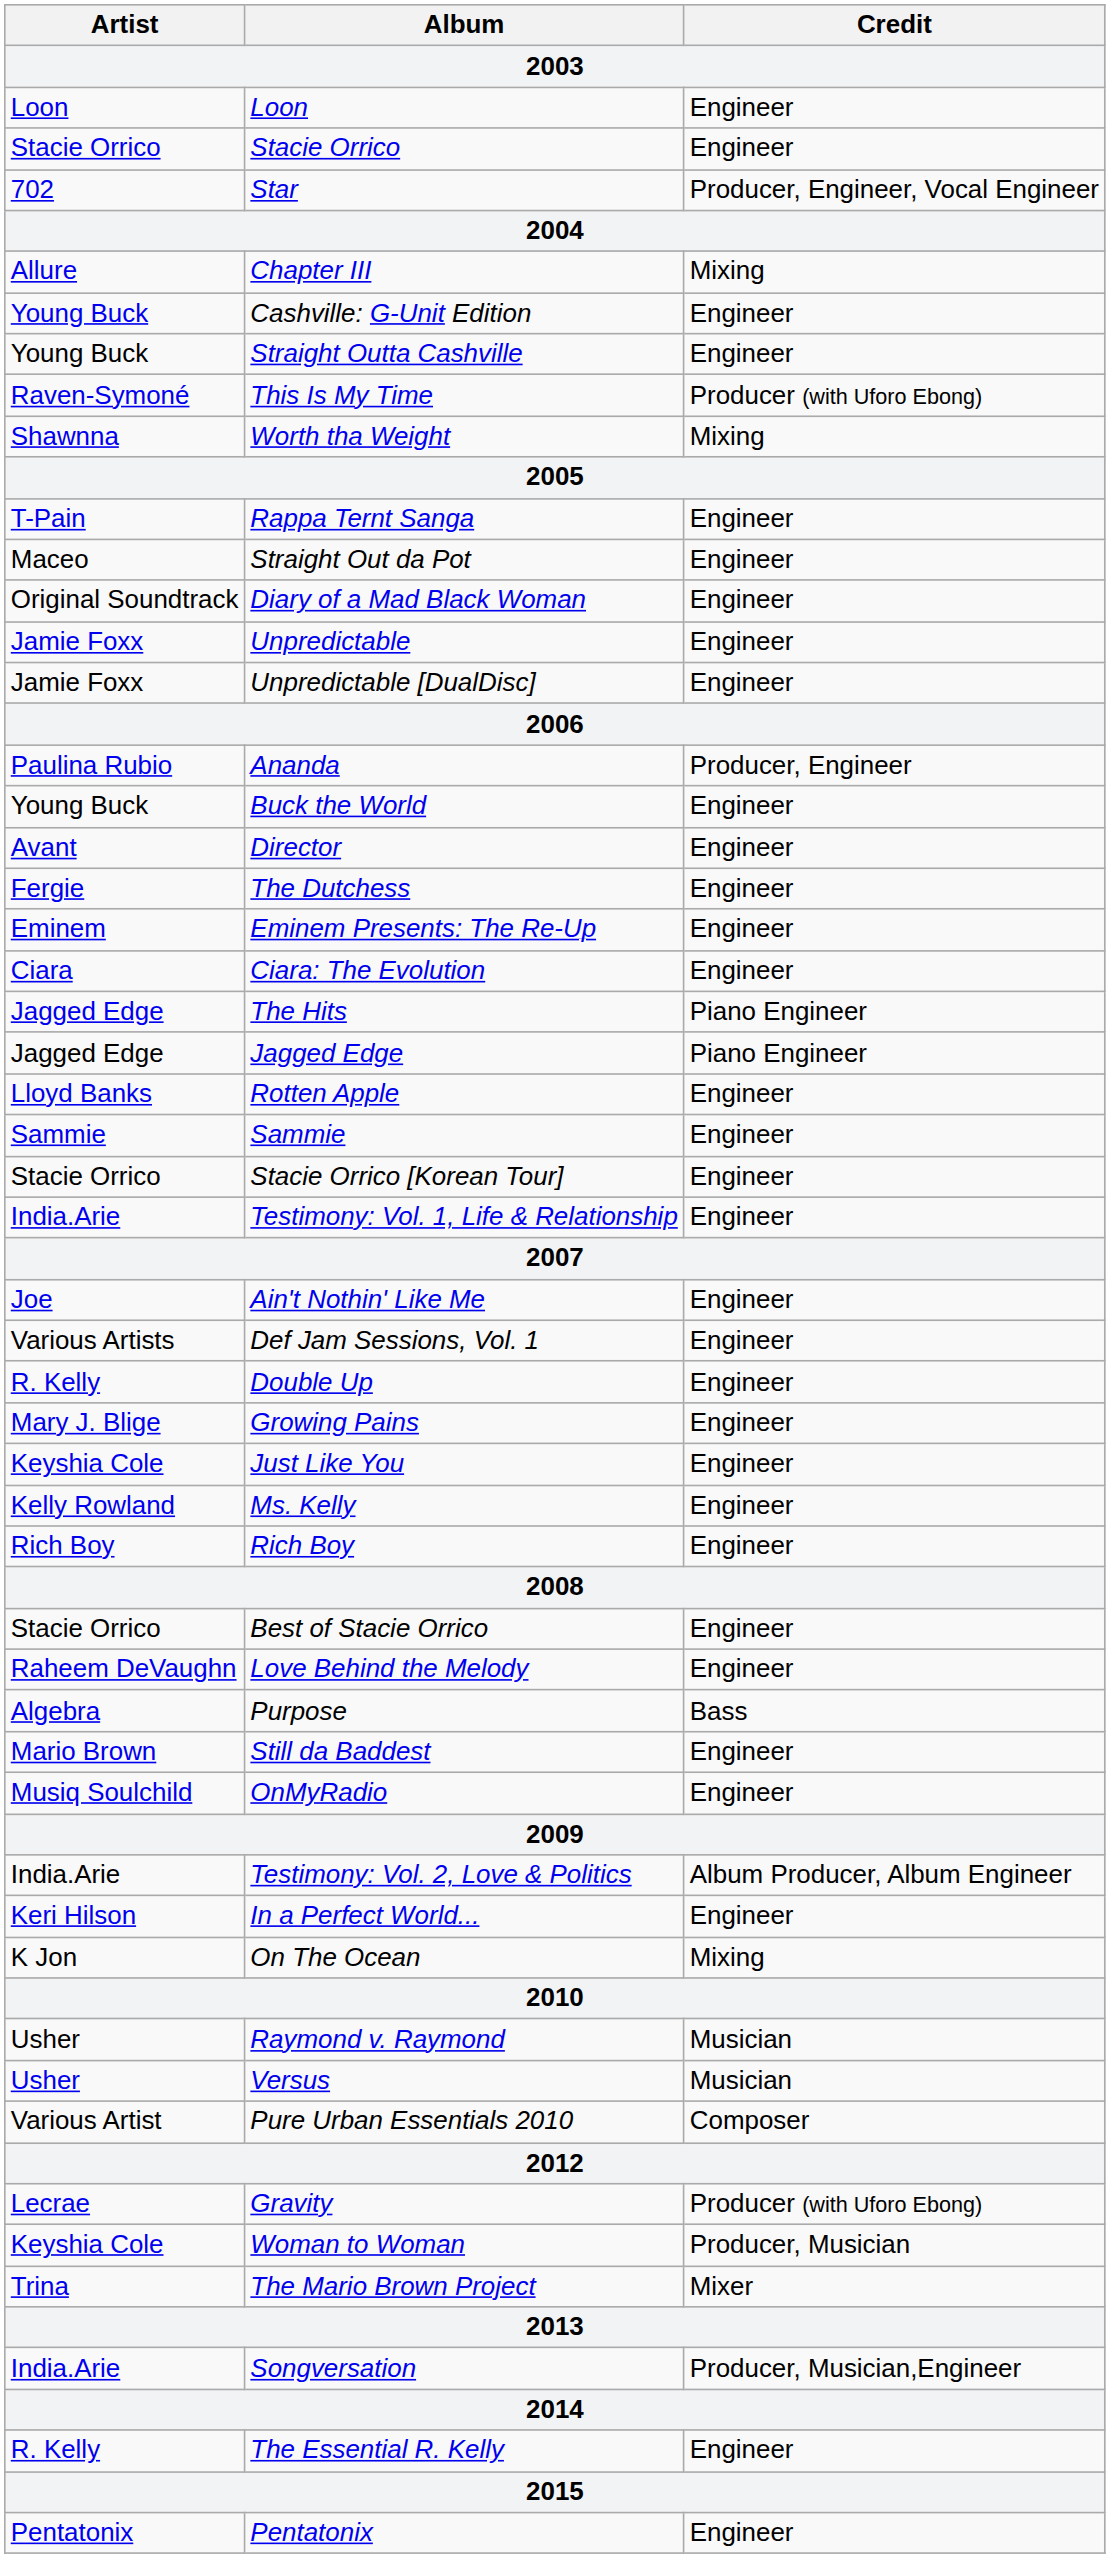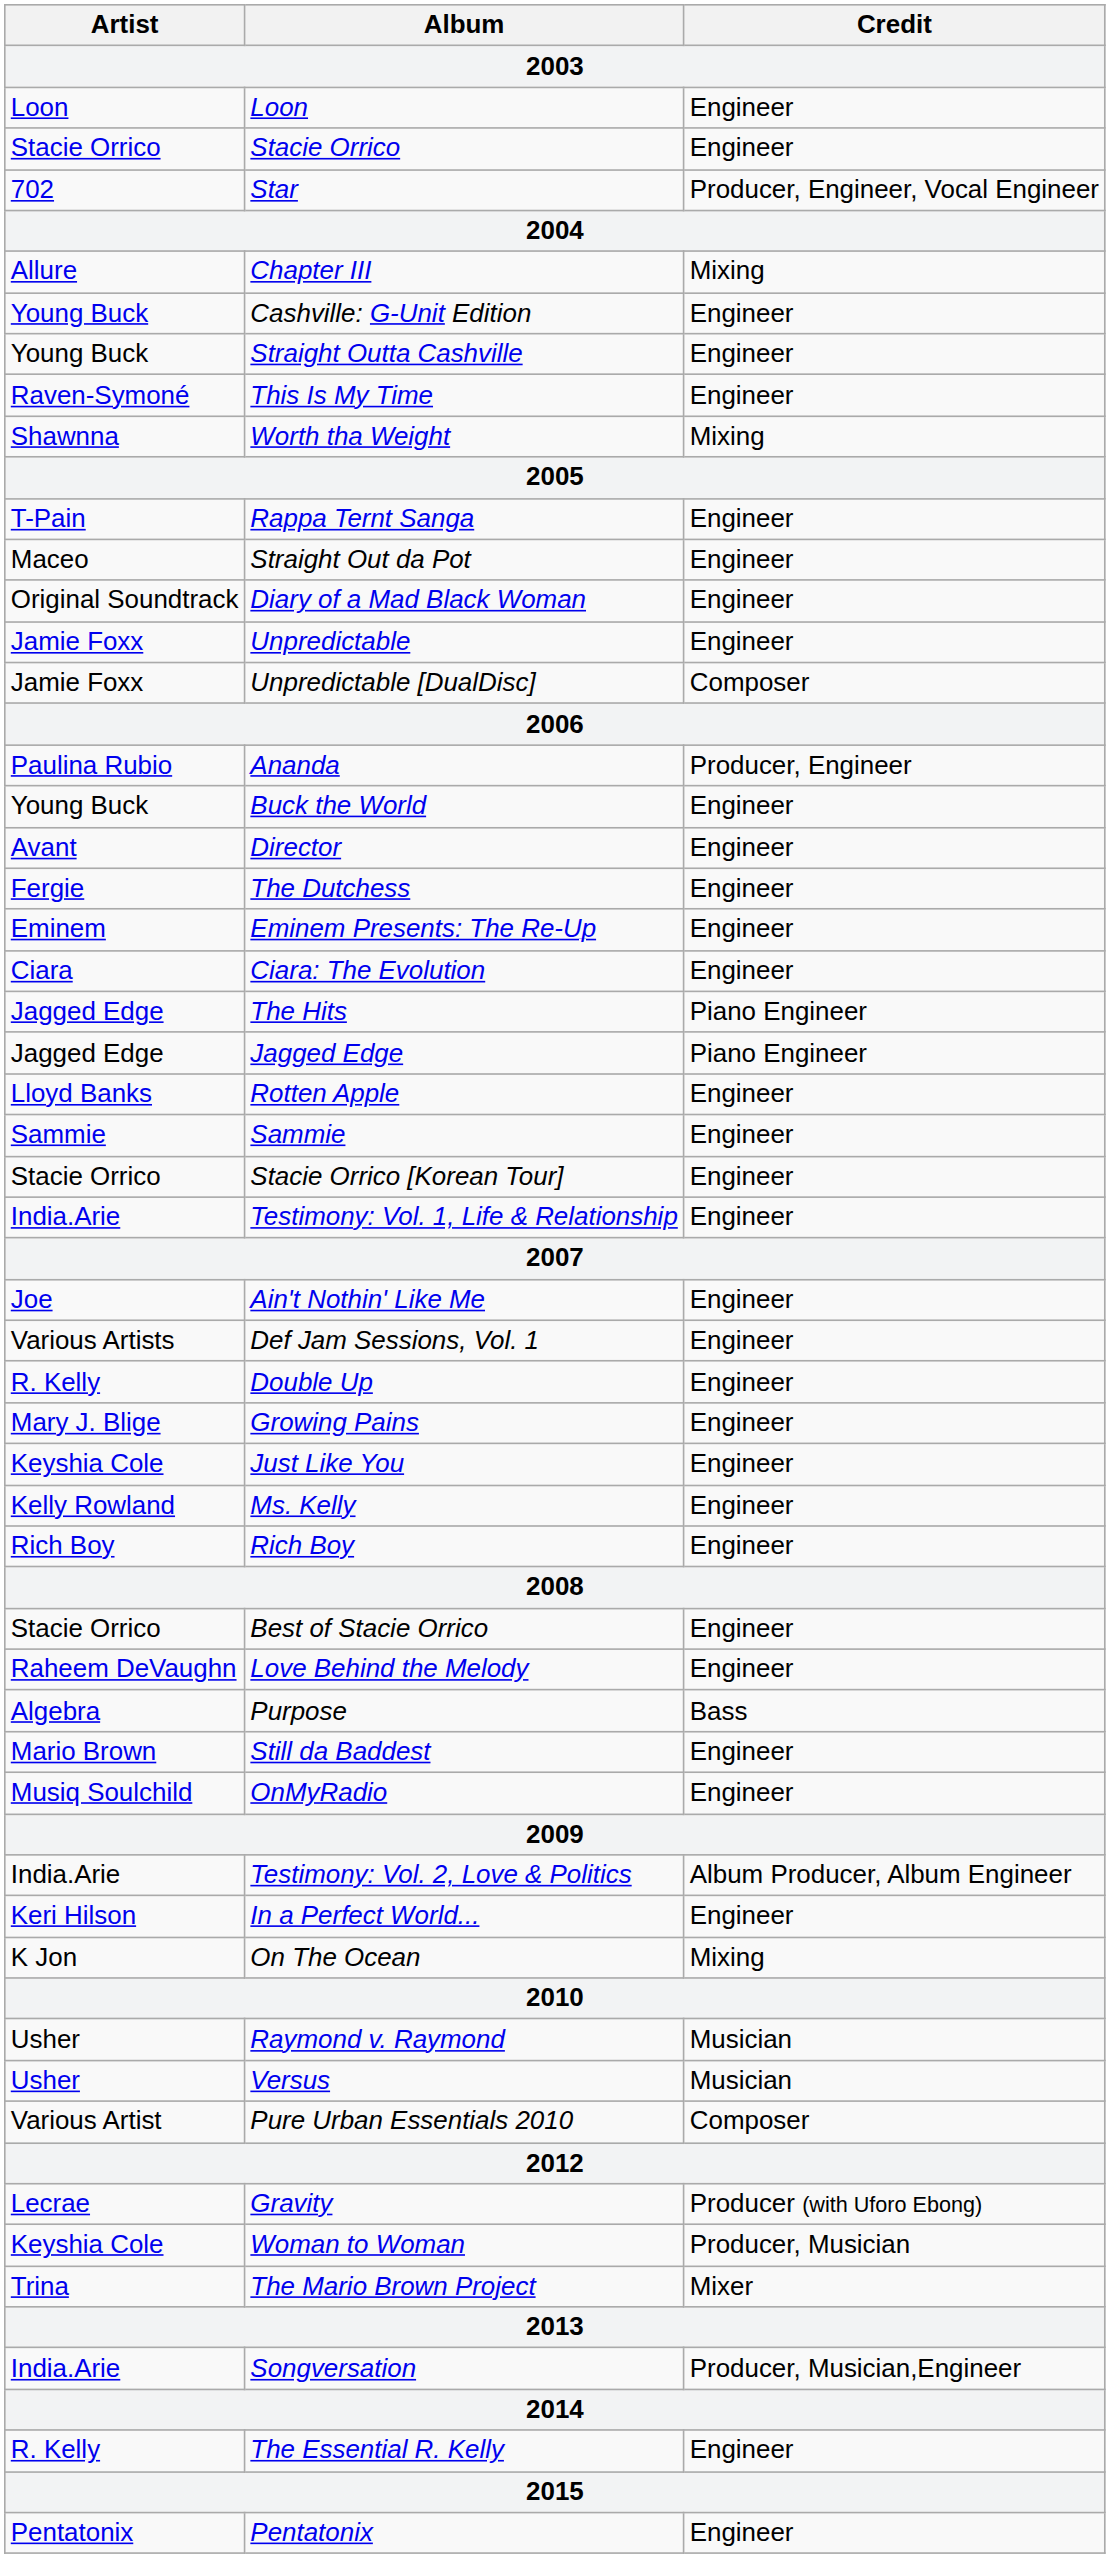This Is My Time | Credit: Producer (with Uforo Ebong) -> Engineer
Unpredictable [DualDisc] | Credit: Engineer -> Composer
